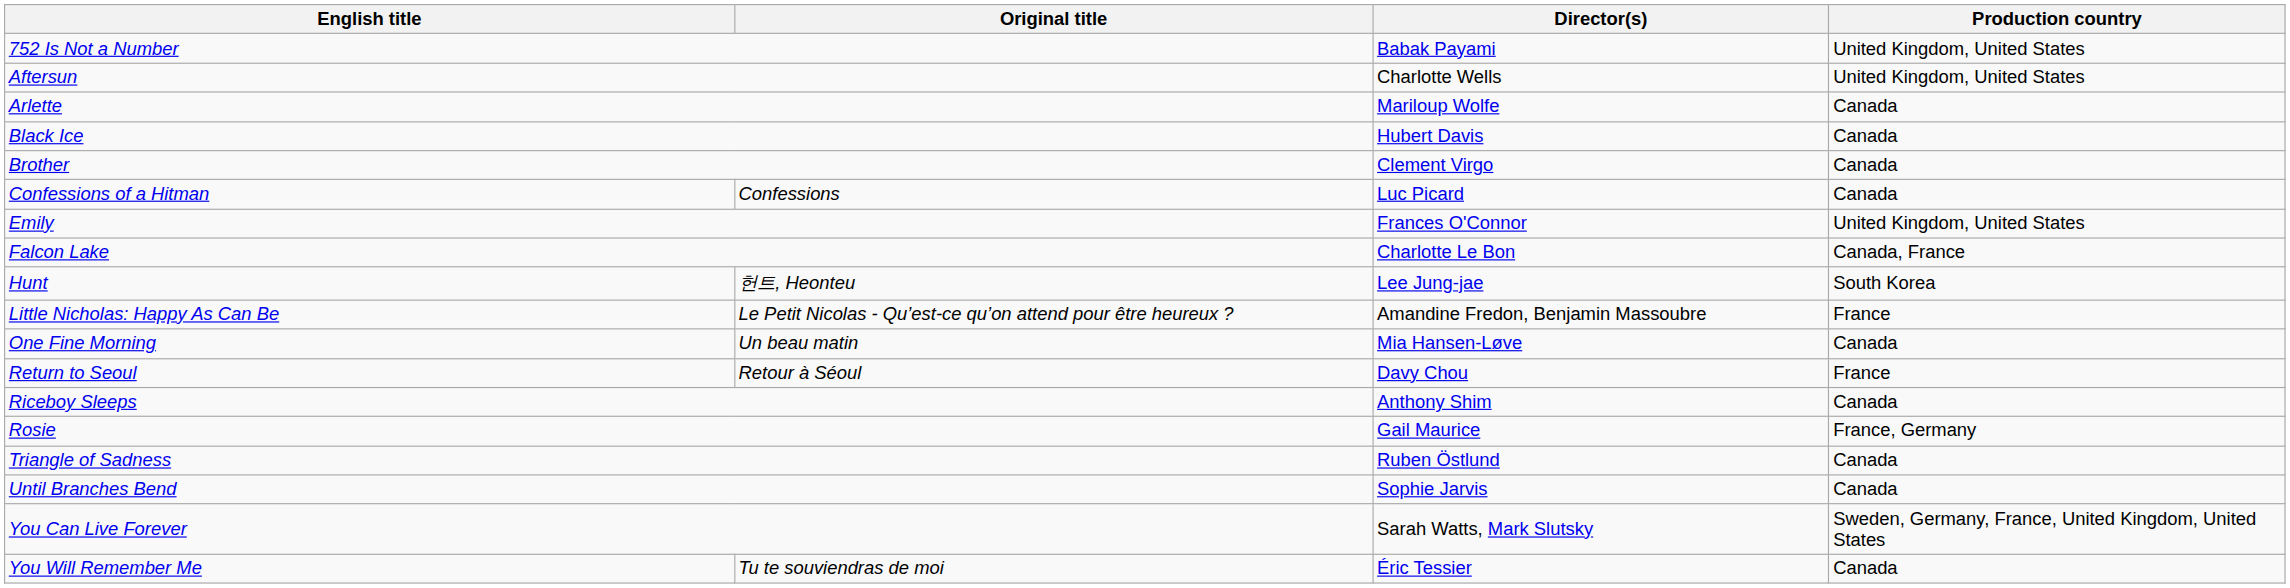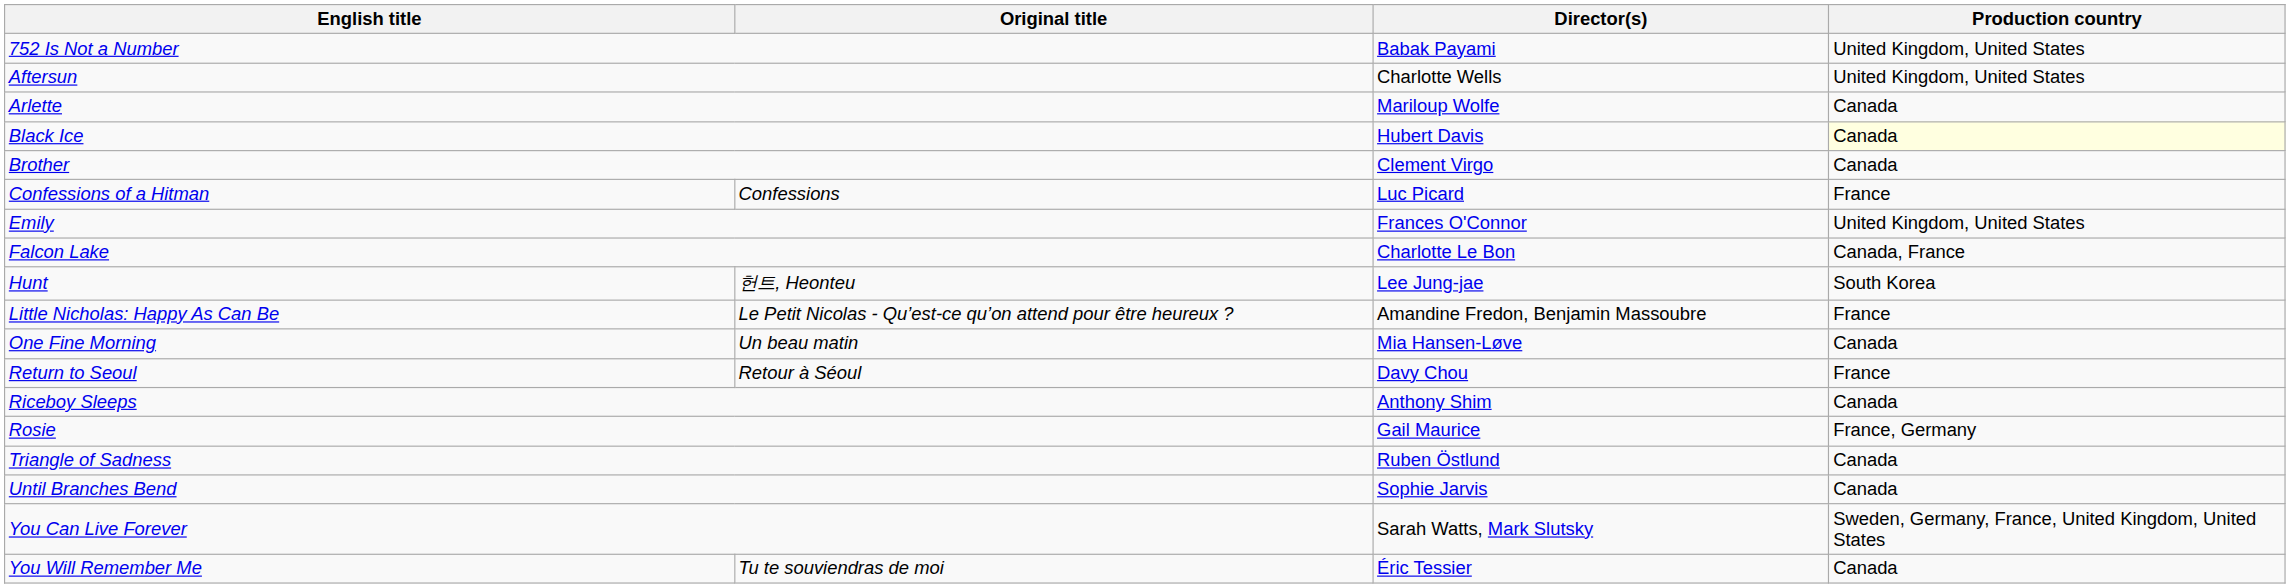Black Ice | Production country: no background -> lightyellow background
Confessions of a Hitman | Production country: Canada -> France
